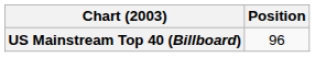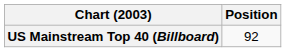US Mainstream Top 40 (Billboard) | Position: 96 -> 92
